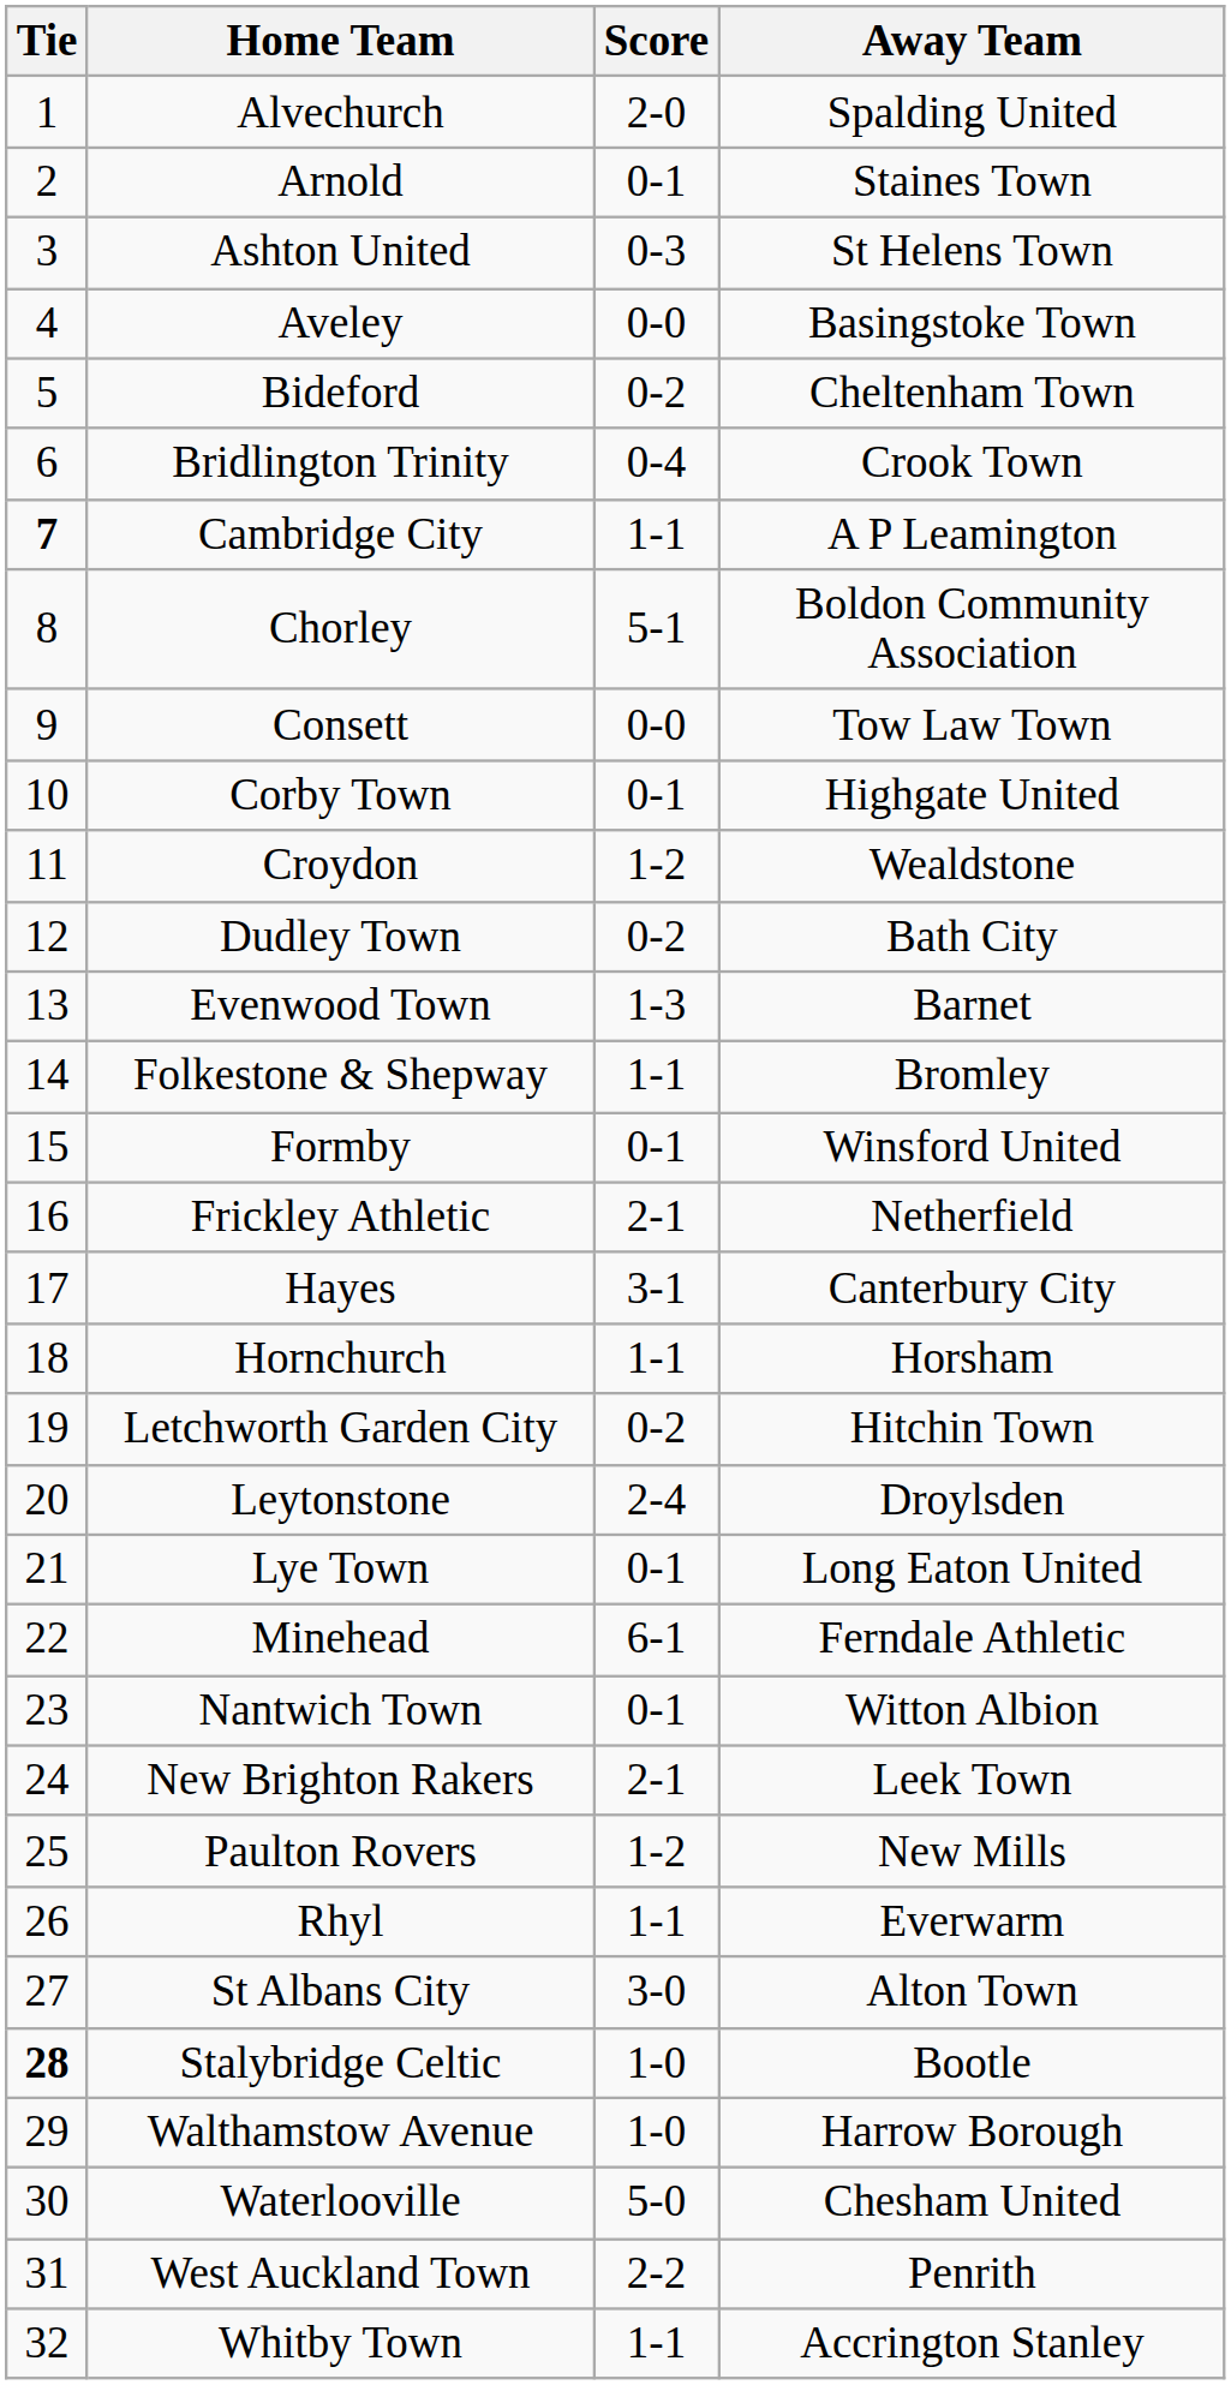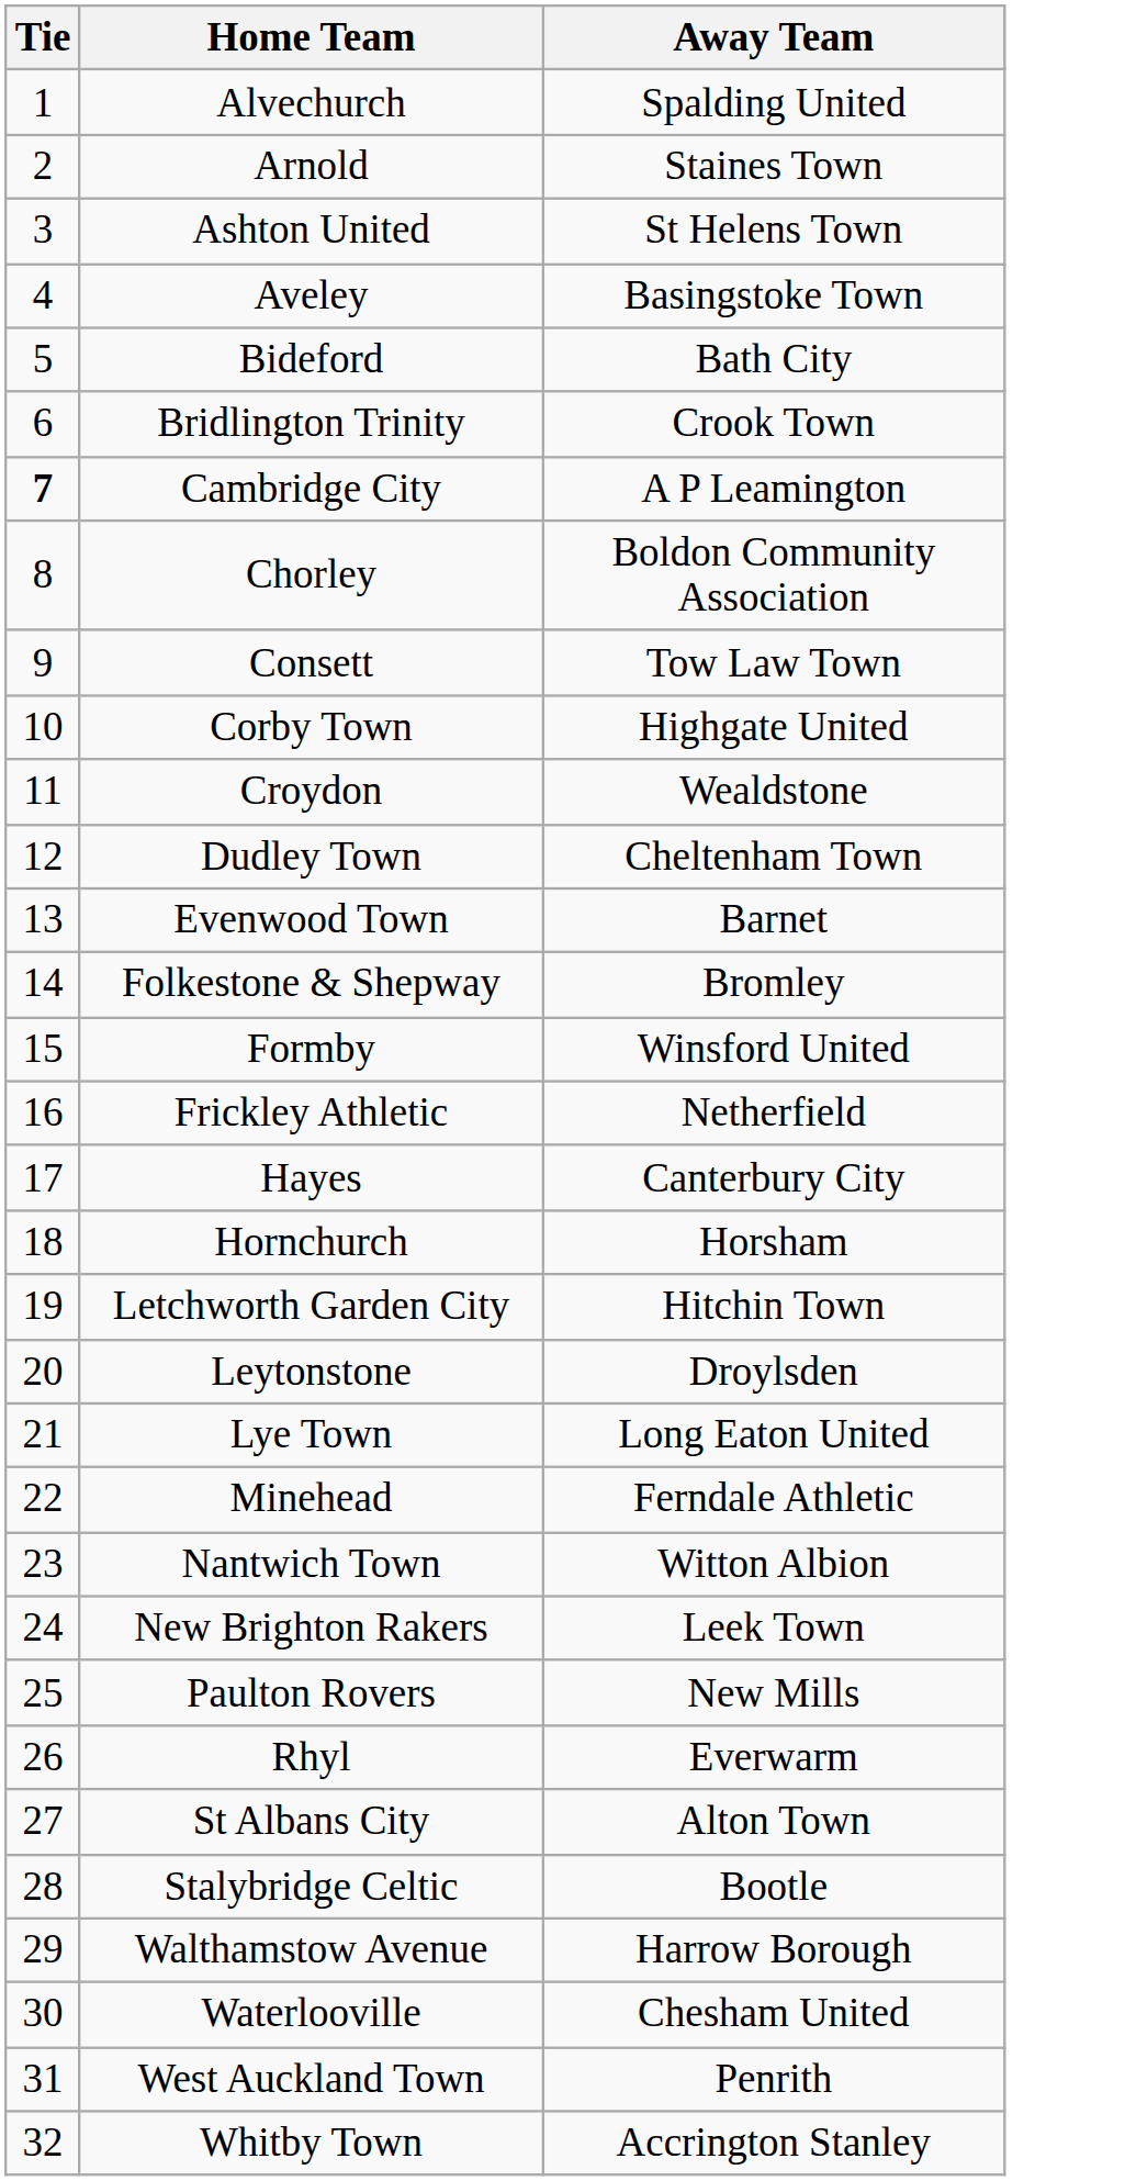- column: Score | 2-0 | 0-1 | 0-3 | 0-0 | 0-2 | 0-4 | 1-1 | 5-1 | 0-0 | 0-1 | 1-2 | 0-2 | 1-3 | 1-1 | 0-1 | 2-1 | 3-1 | 1-1 | 0-2 | 2-4 | 0-1 | 6-1 | 0-1 | 2-1 | 1-2 | 1-1 | 3-0 | 1-0 | 1-0 | 5-0 | 2-2 | 1-1
Bideford | Away Team: Cheltenham Town -> Bath City
Dudley Town | Away Team: Bath City -> Cheltenham Town
Stalybridge Celtic | Tie: bold -> normal
